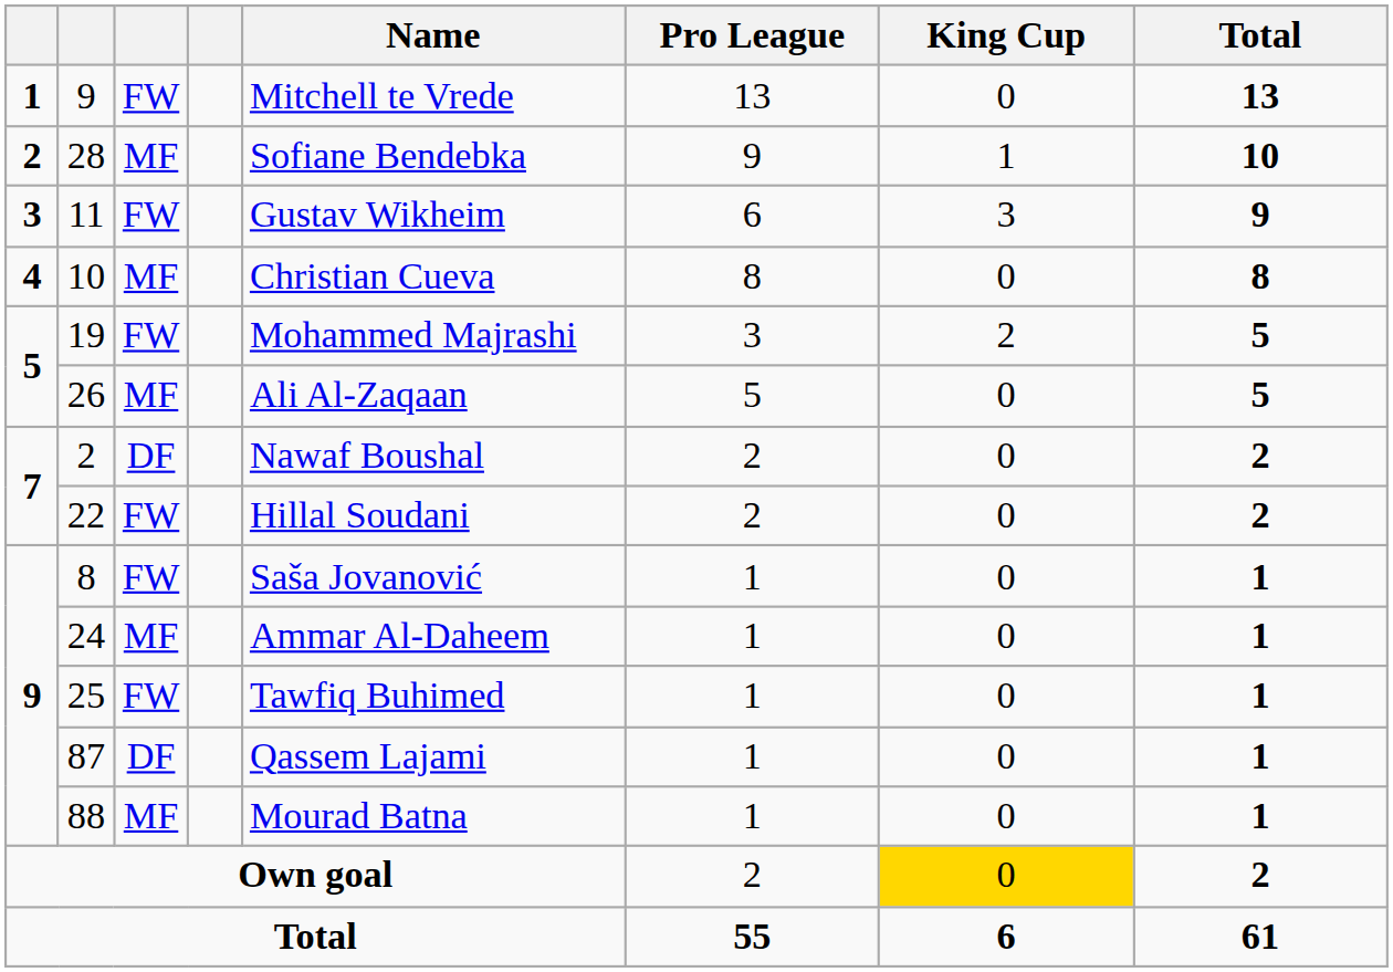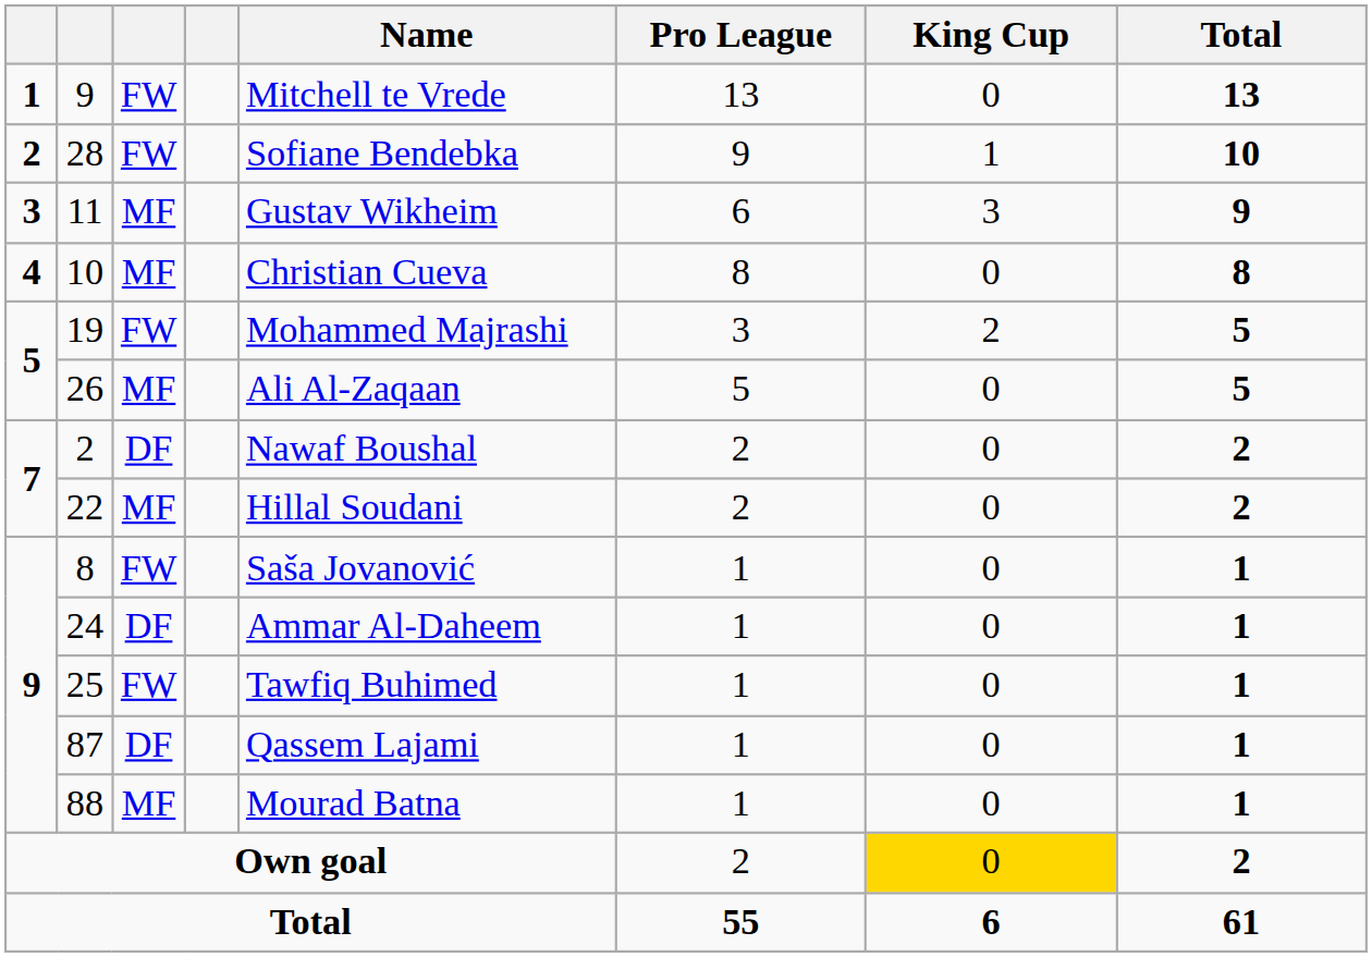28 | column 3: MF -> FW
11 | column 3: FW -> MF
22 | column 3: FW -> MF
24 | column 3: MF -> DF
